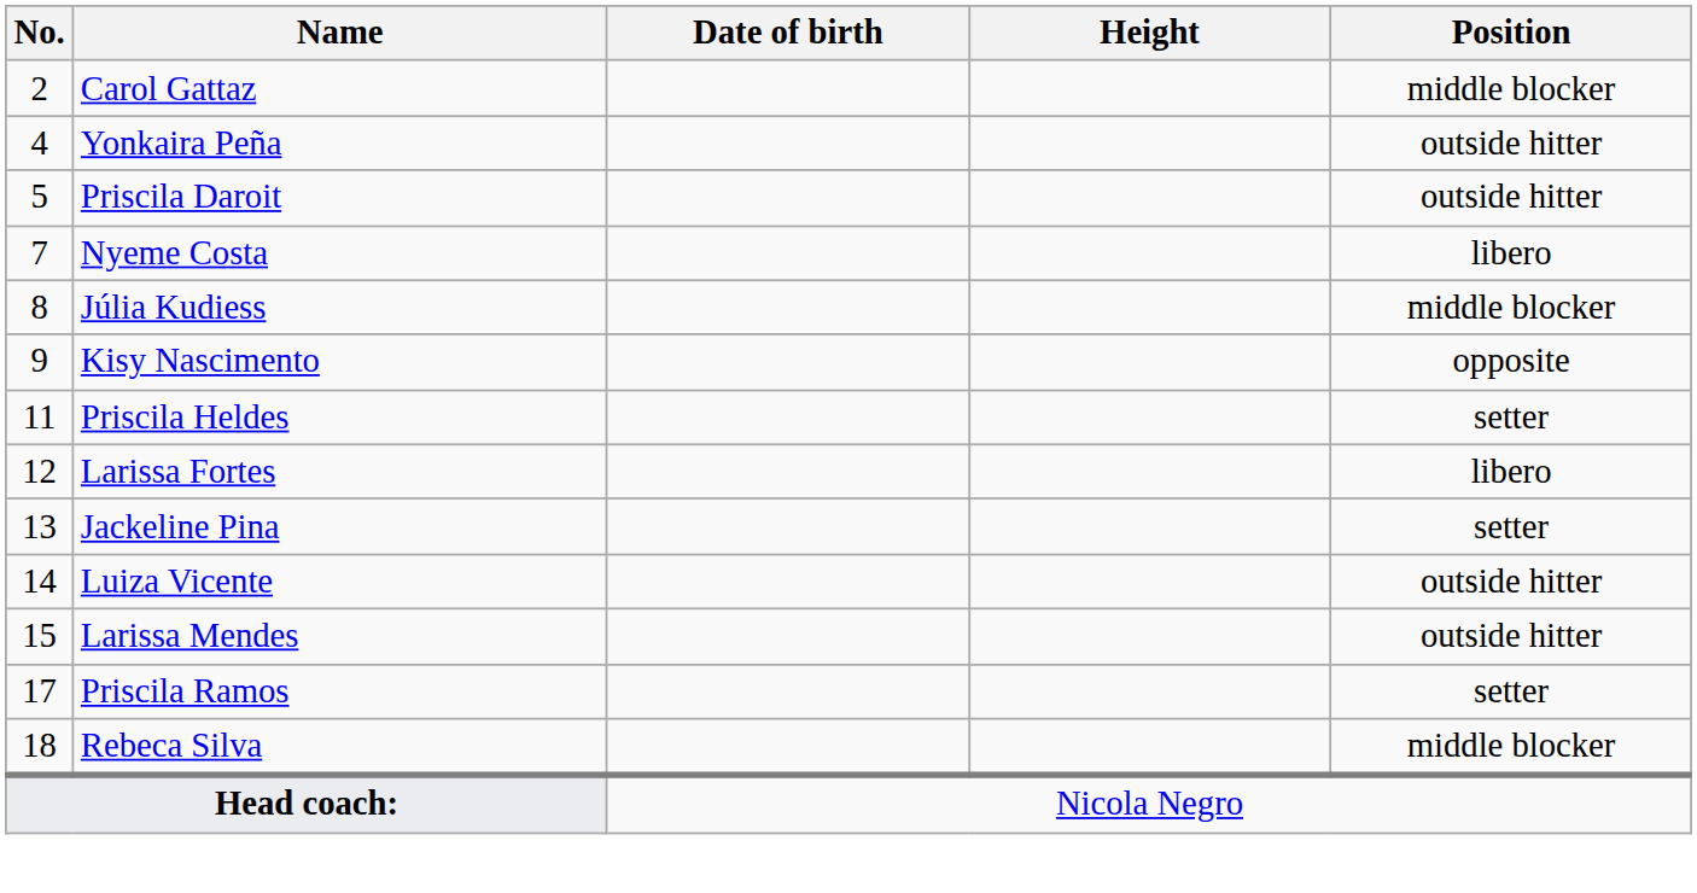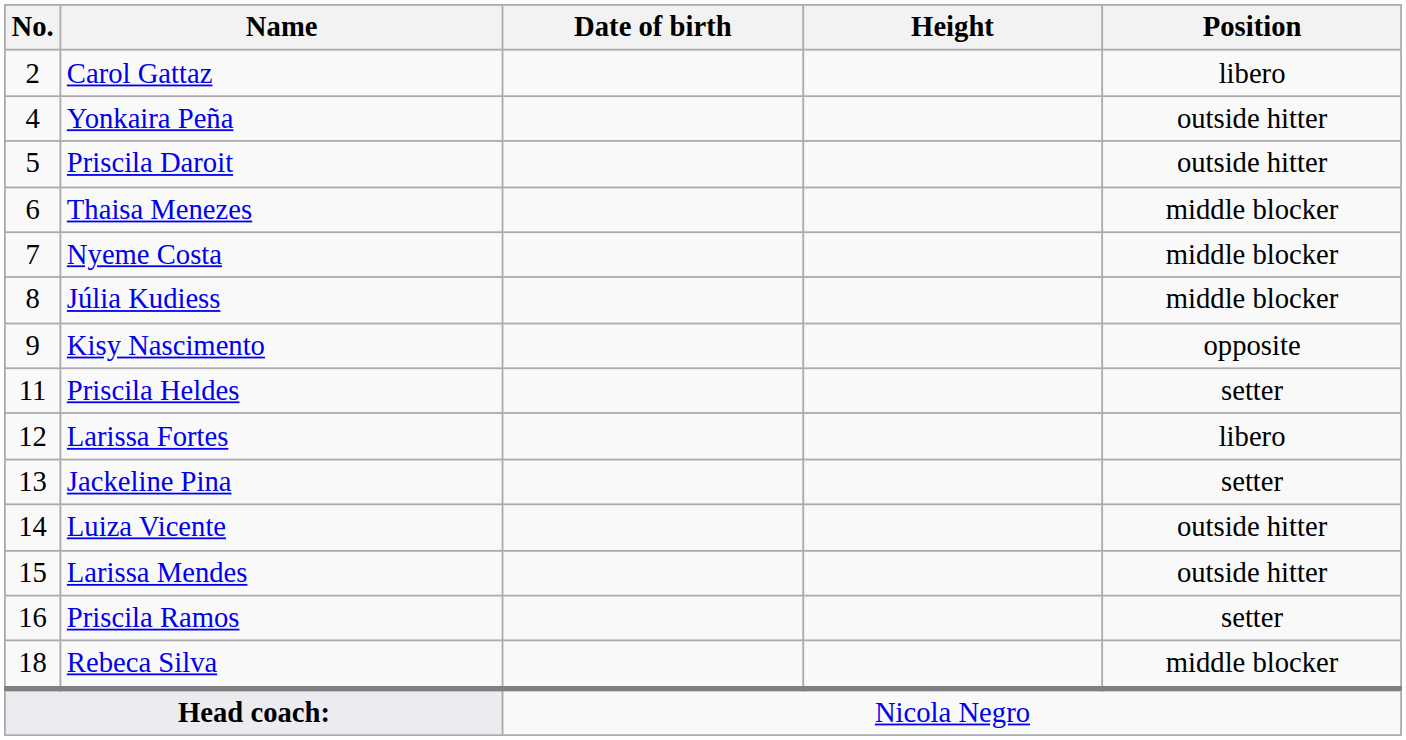Carol Gattaz | Position: middle blocker -> libero
+ row: 6 | Thaisa Menezes | middle blocker
Nyeme Costa | Position: libero -> middle blocker
Priscila Ramos | No.: 17 -> 16
